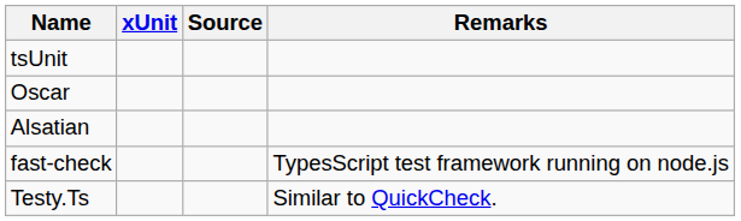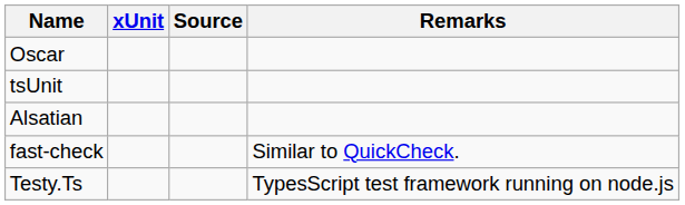rows swapped: tsUnit <-> Oscar
fast-check | Remarks: TypesScript test framework running on node.js -> Similar to QuickCheck.
Testy.Ts | Remarks: Similar to QuickCheck. -> TypesScript test framework running on node.js
